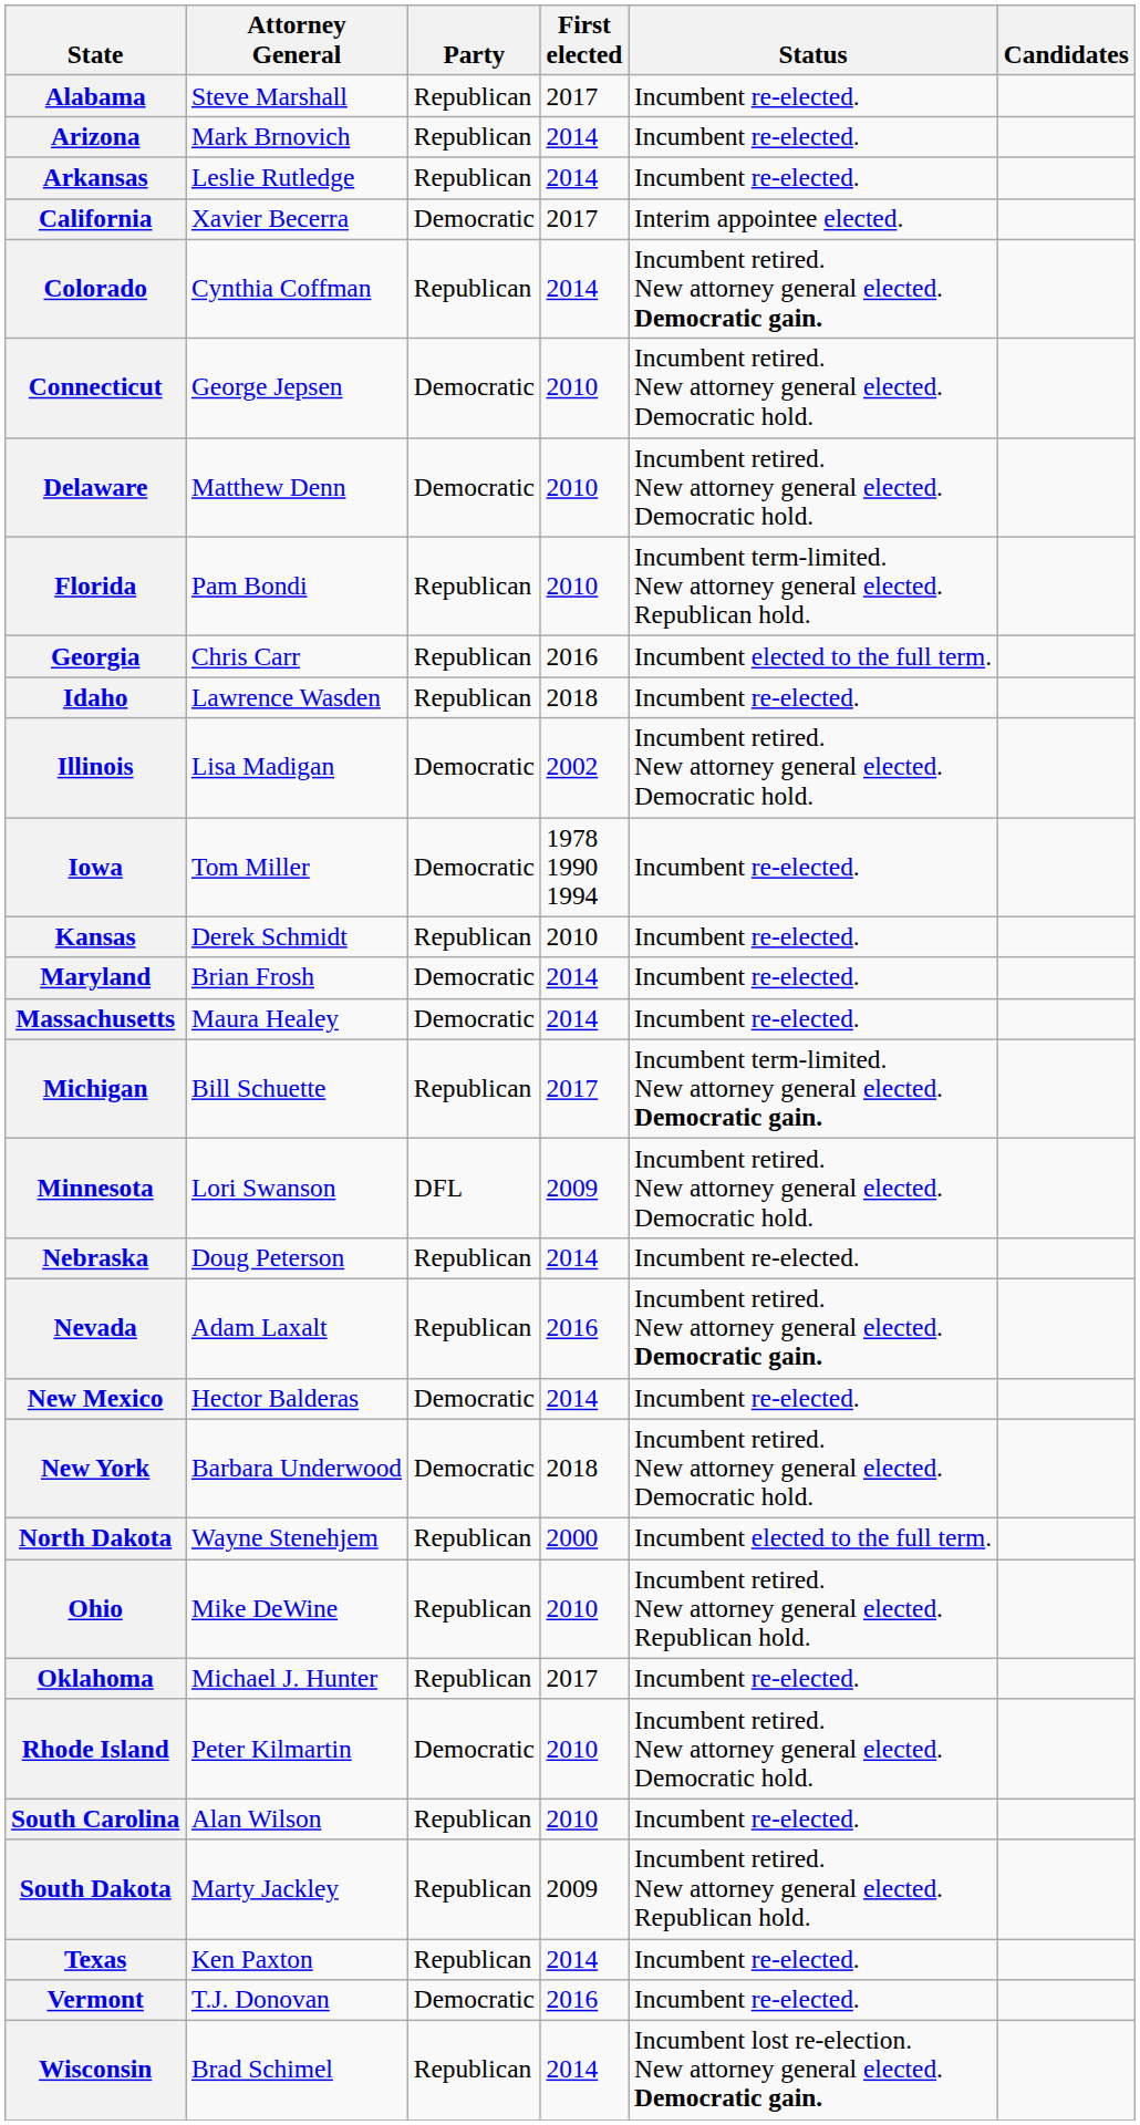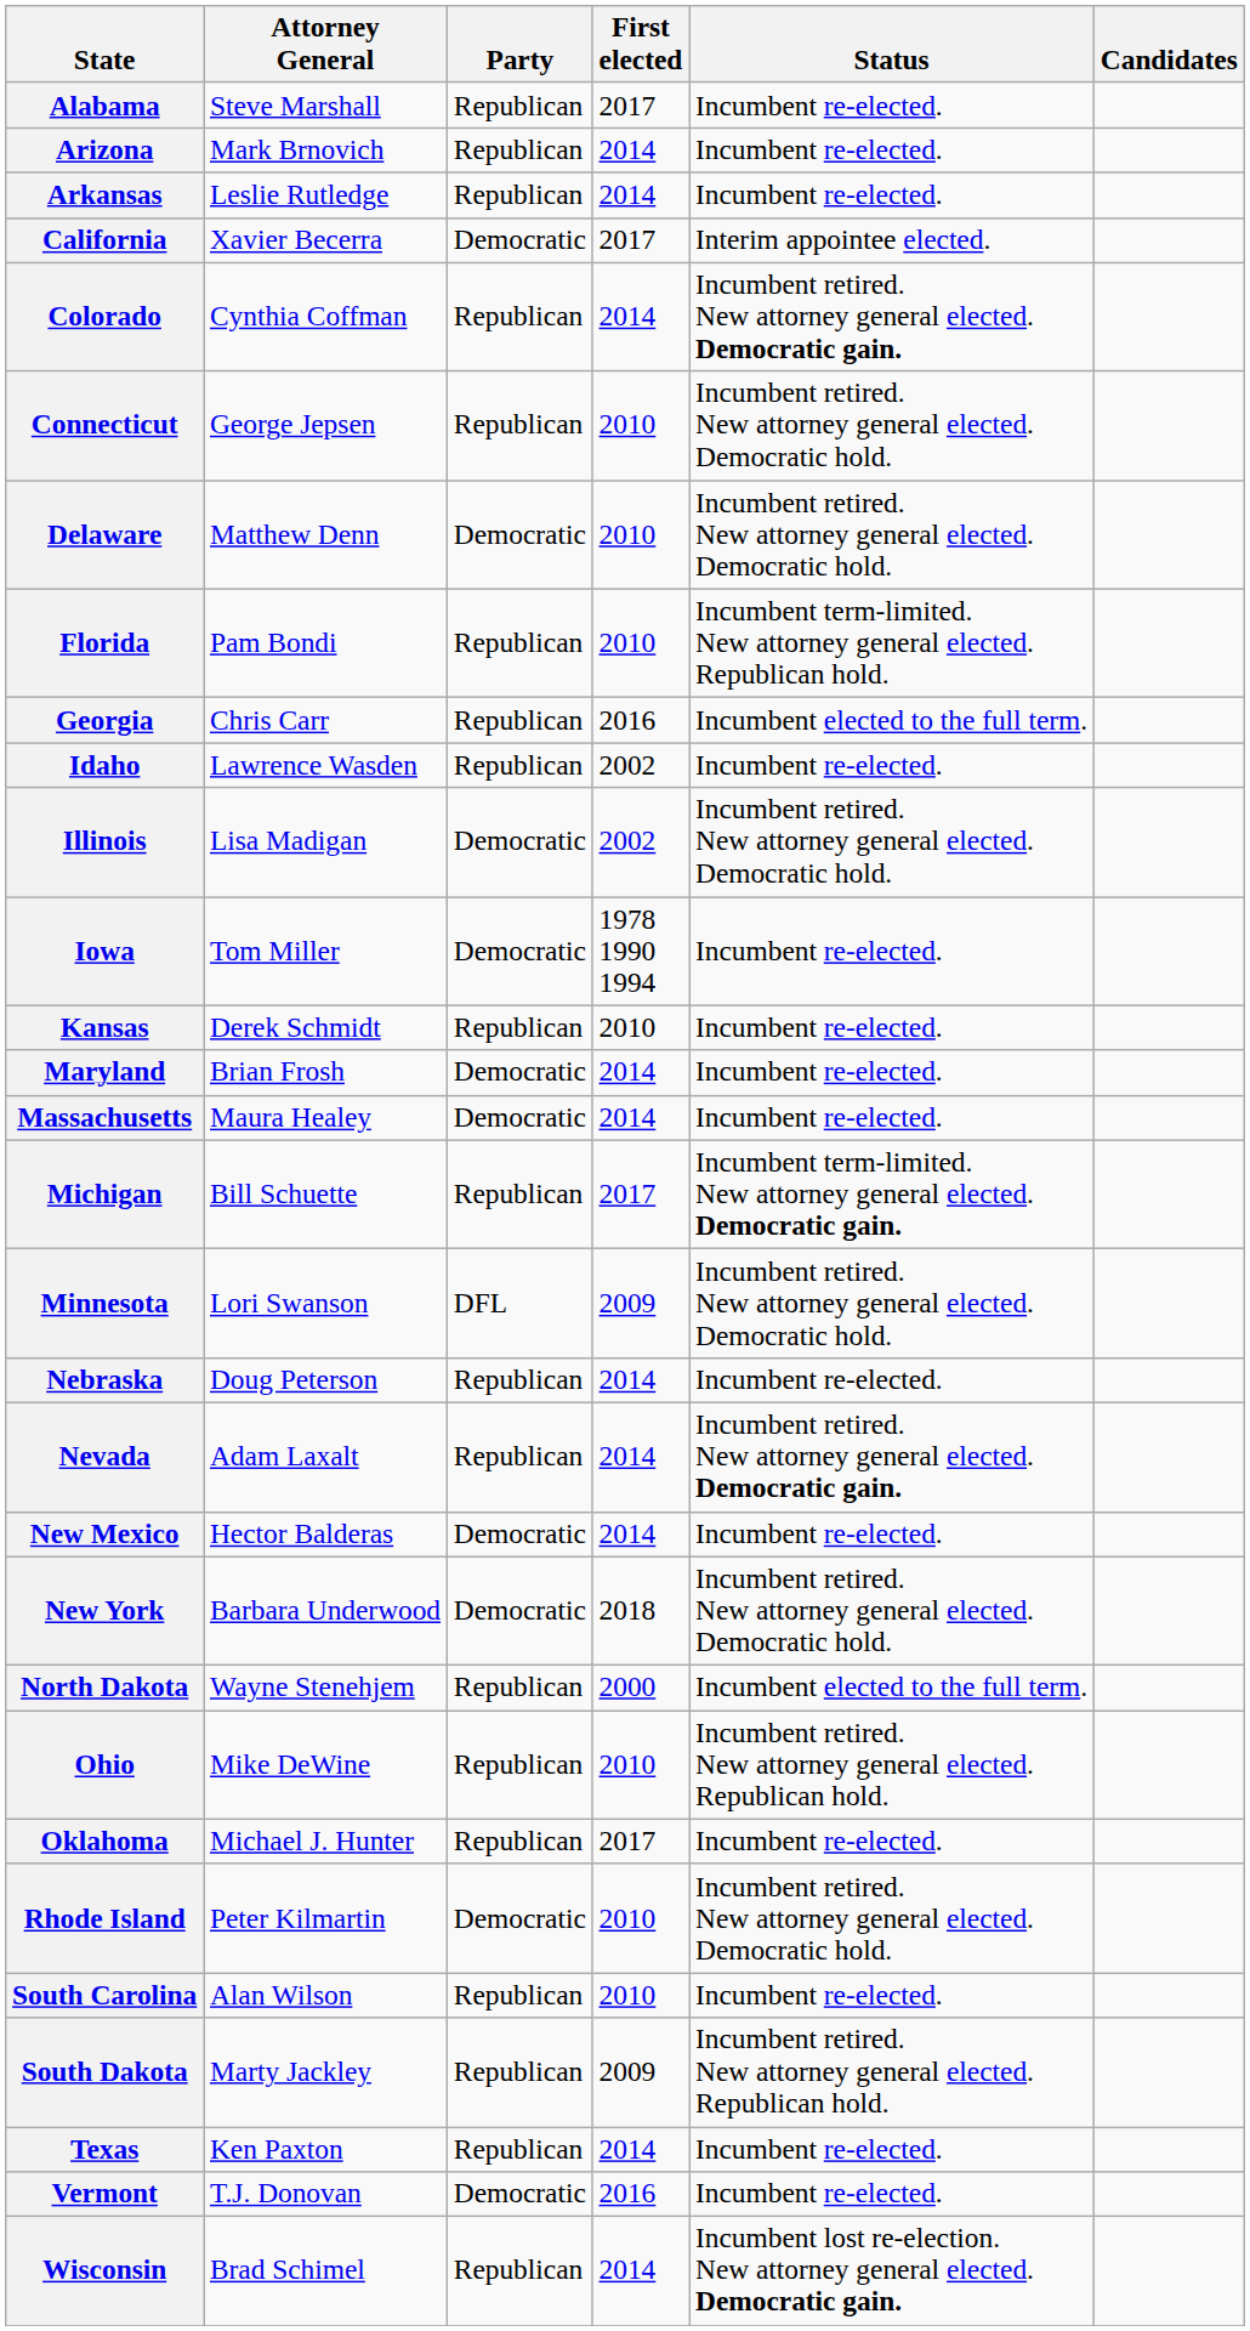Connecticut | Party: Democratic -> Republican
Idaho | First elected: 2018 -> 2002
Nevada | First elected: 2016 -> 2014
